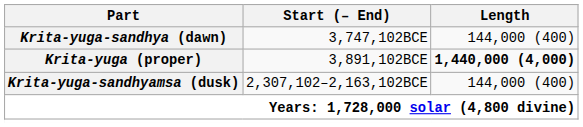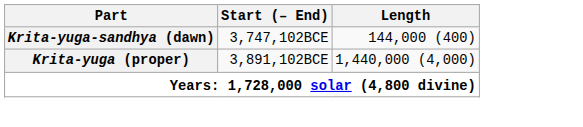Krita-yuga (proper) | Length: bold -> normal
- row: Krita-yuga-sandhyamsa (dusk) | 2,307,102–2,163,102BCE | 144,000 (400)
